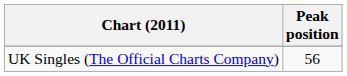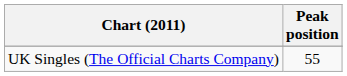UK Singles (The Official Charts Company) | Peak position: 56 -> 55
